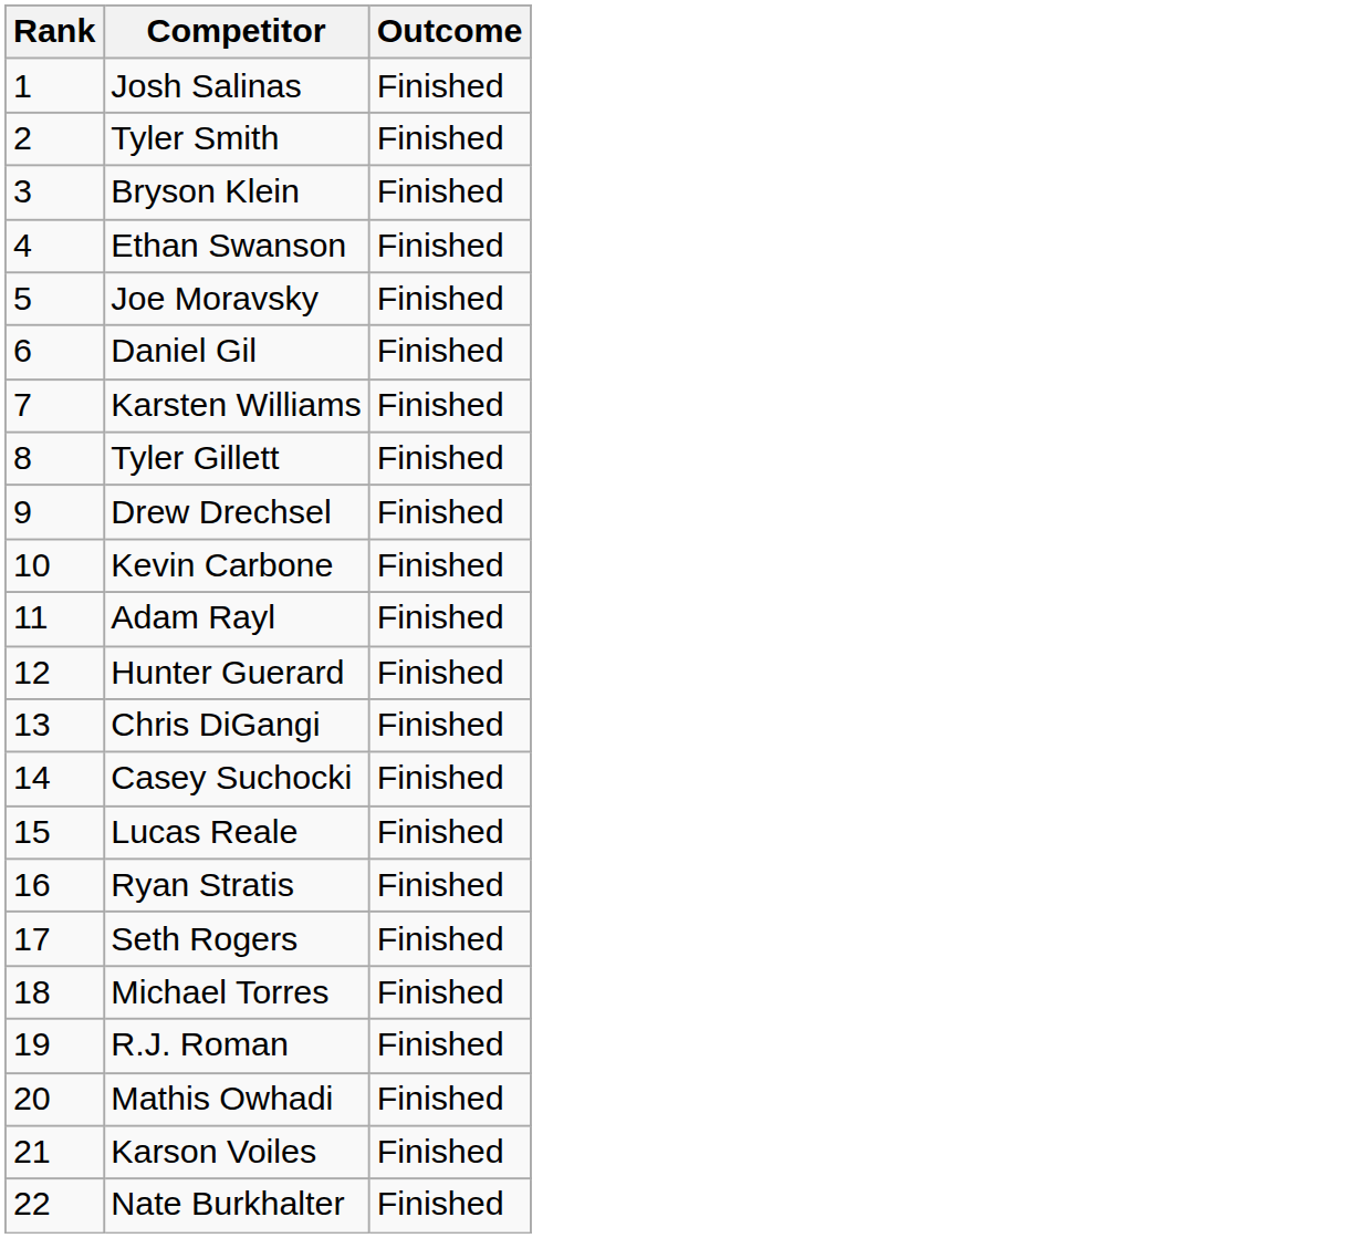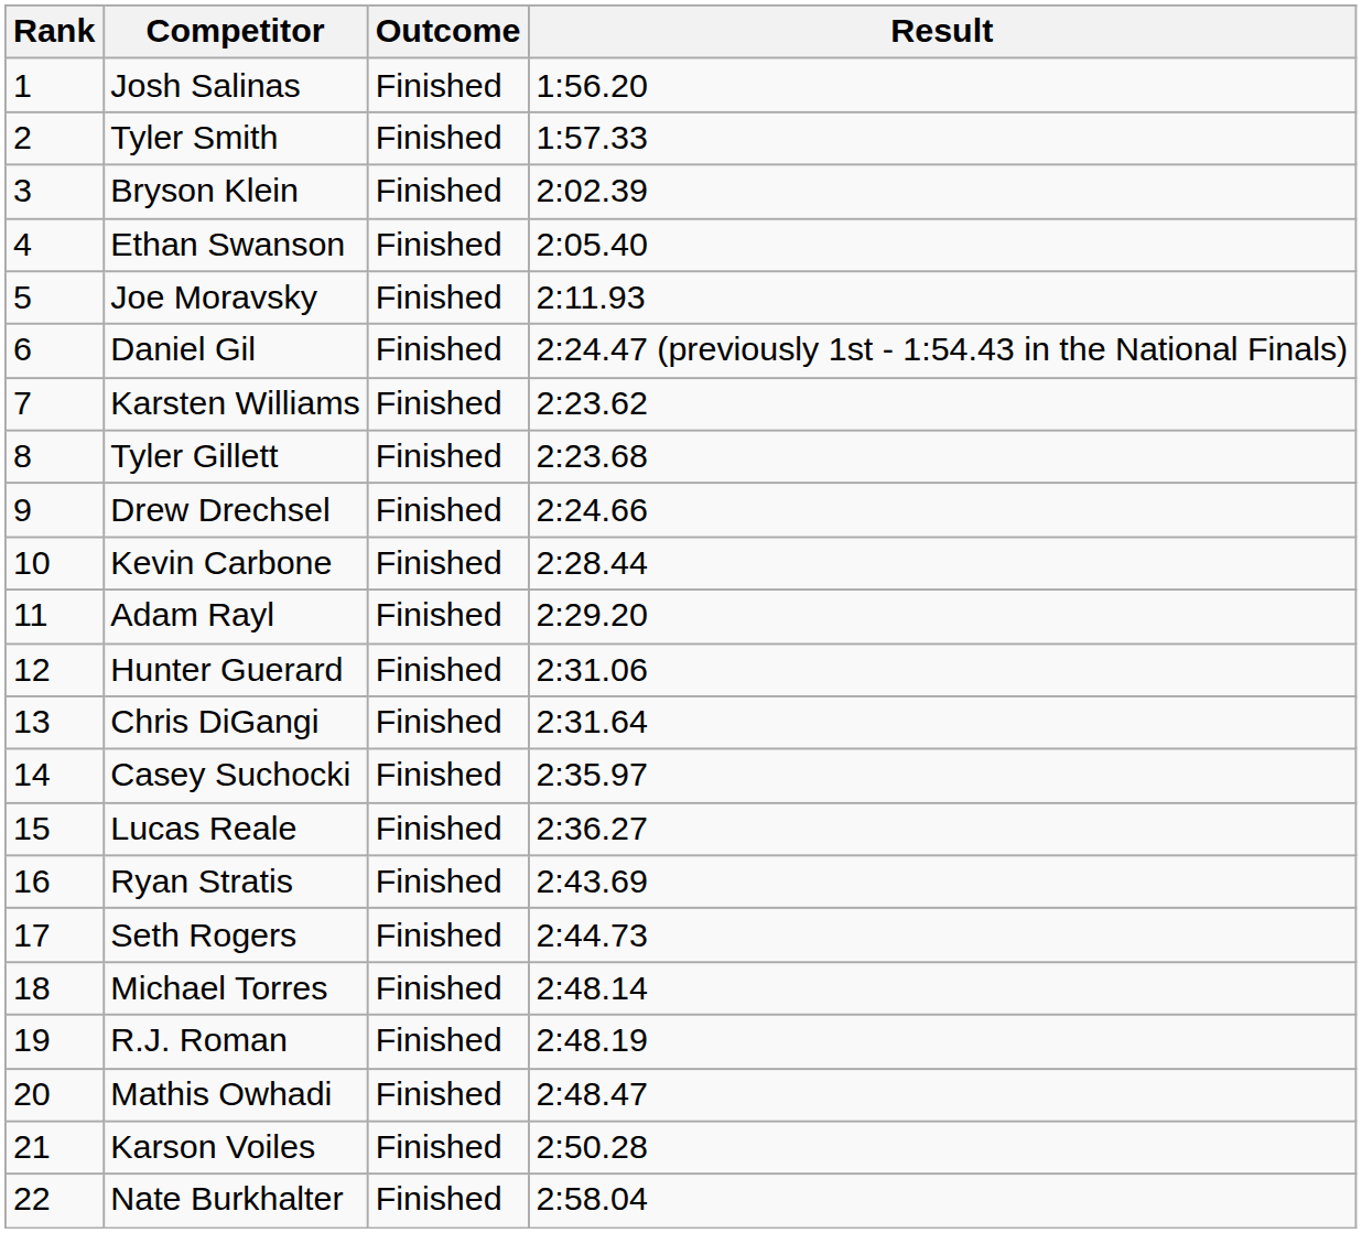+ column: Result | 1:56.20 | 1:57.33 | 2:02.39 | 2:05.40 | 2:11.93 | 2:24.47 (previously 1st - 1:54.43 in the National Finals) | 2:23.62 | 2:23.68 | 2:24.66 | 2:28.44 | 2:29.20 | 2:31.06 | 2:31.64 | 2:35.97 | 2:36.27 | 2:43.69 | 2:44.73 | 2:48.14 | 2:48.19 | 2:48.47 | 2:50.28 | 2:58.04
